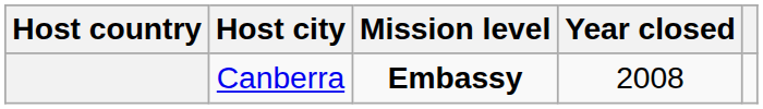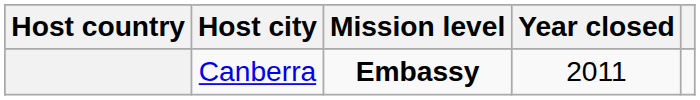Canberra | Year closed: 2008 -> 2011
